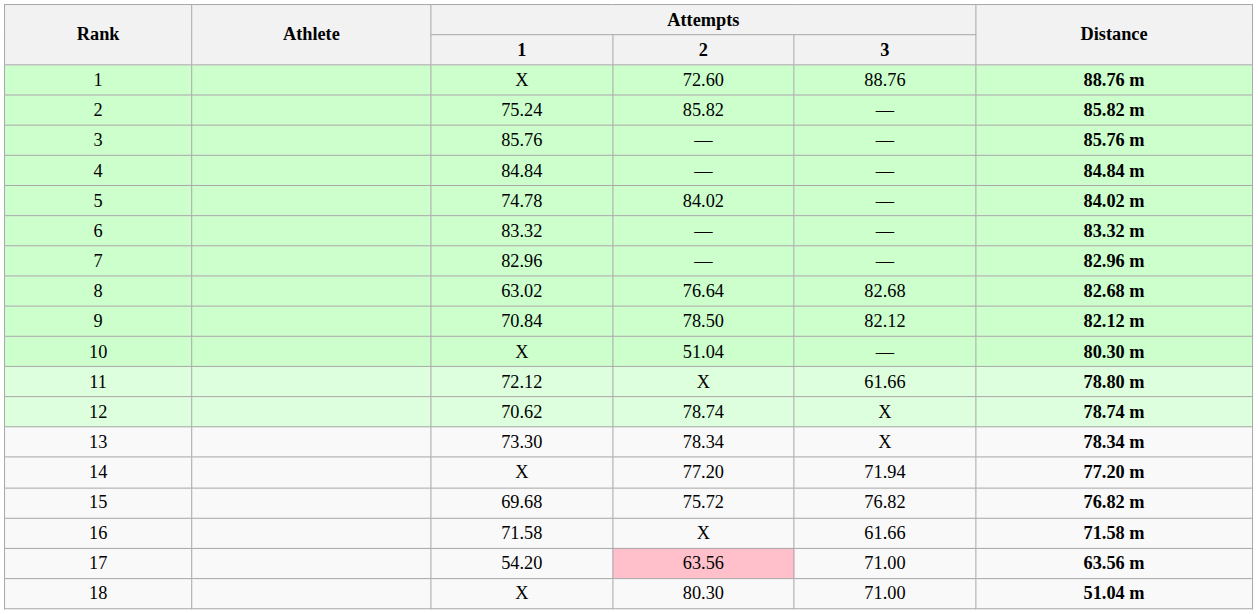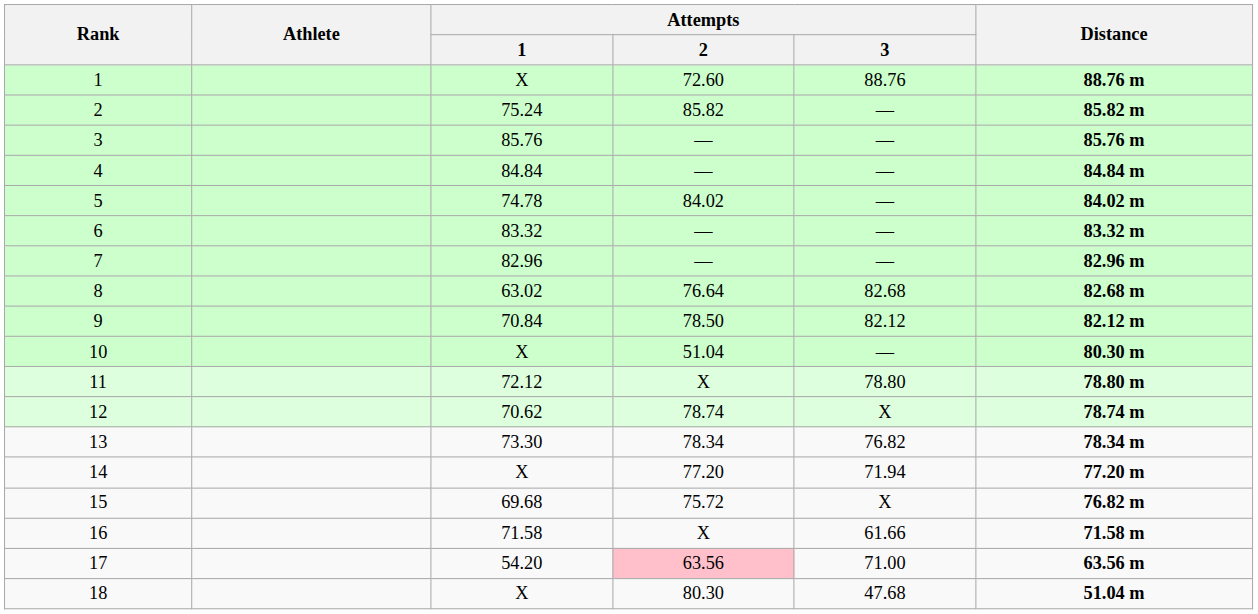11 | Attempts / 3: 61.66 -> 78.80
13 | Attempts / 3: X -> 76.82
15 | Attempts / 3: 76.82 -> X
18 | Attempts / 3: 71.00 -> 47.68
